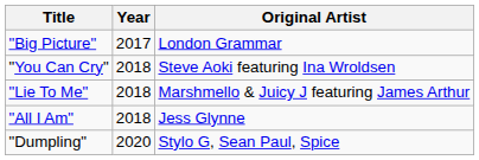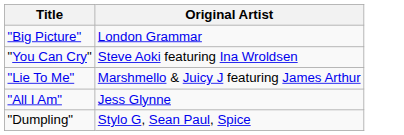- column: Year | 2017 | 2018 | 2018 | 2018 | 2020
